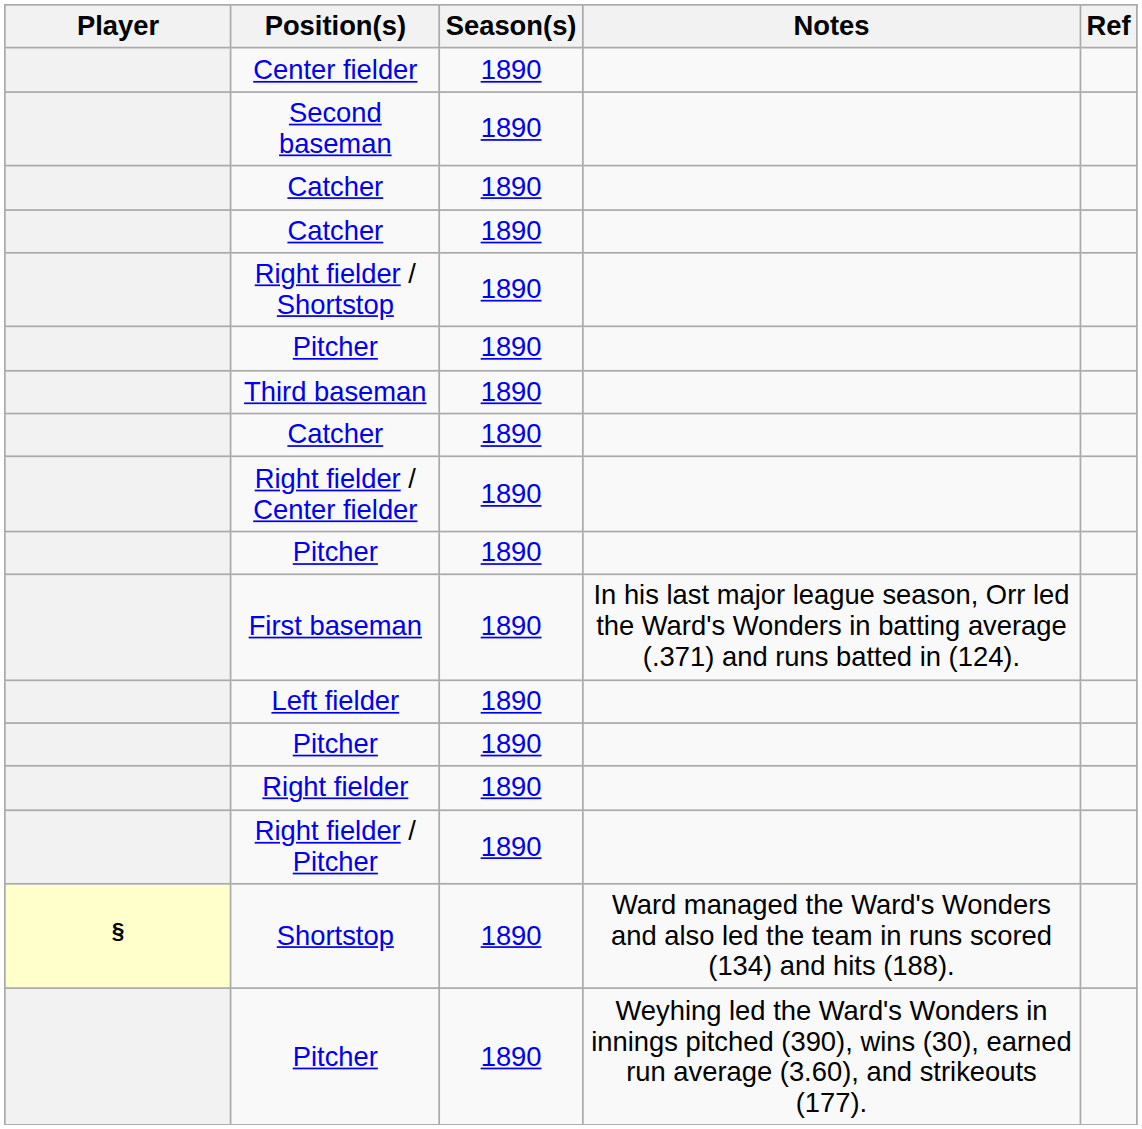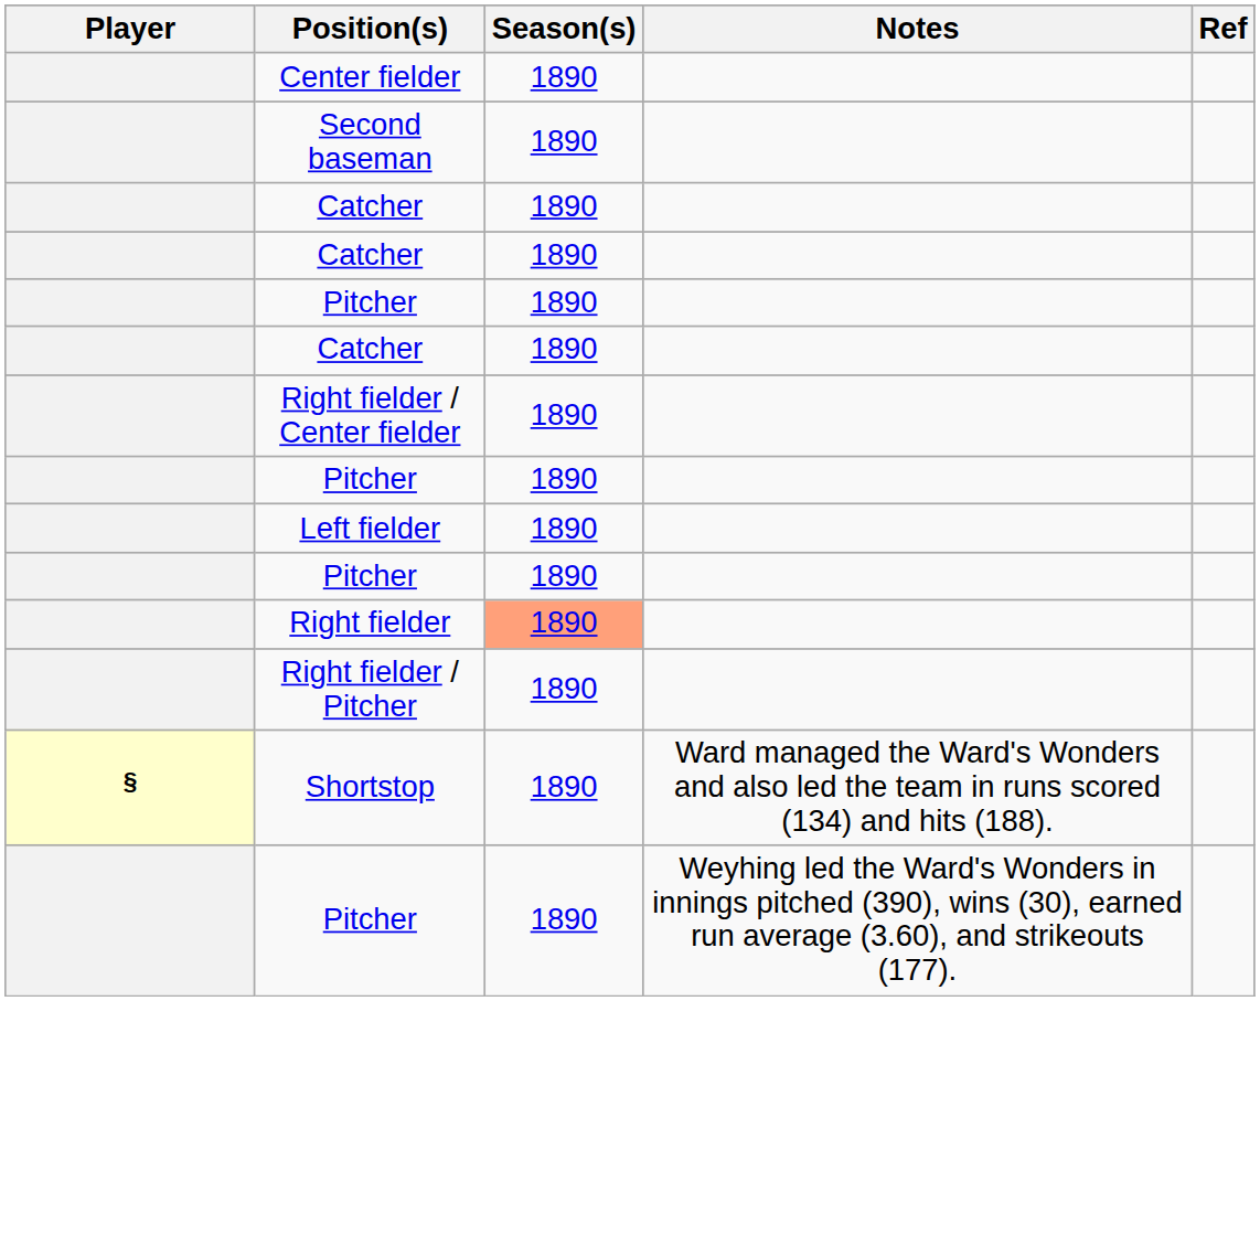- row: Right fielder / Shortstop | 1890
- row: Third baseman | 1890
- row: First baseman | 1890 | In his last major league season, Orr led the Ward's Wonders in batting average (.371) and runs batted in (124).
Right fielder | Season(s): no background -> lightsalmon background
